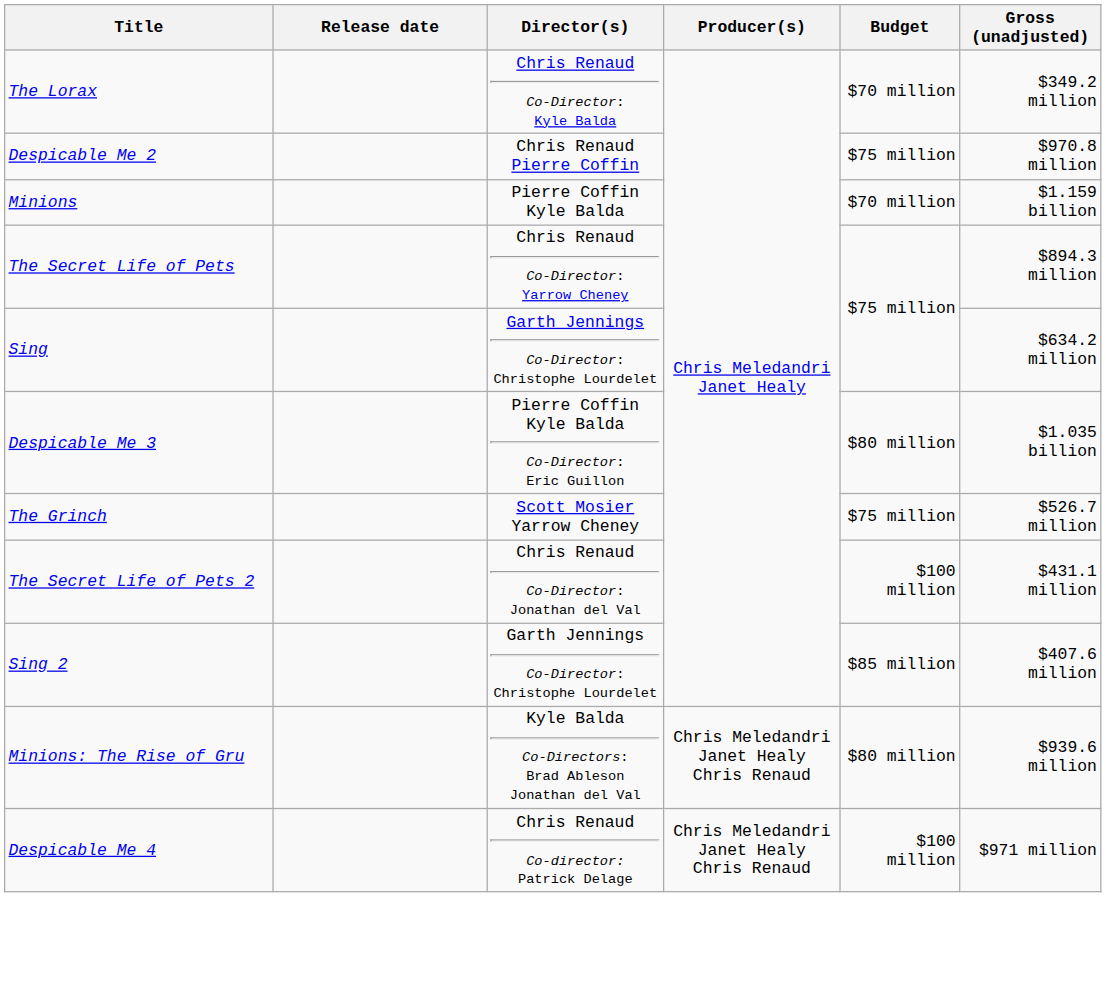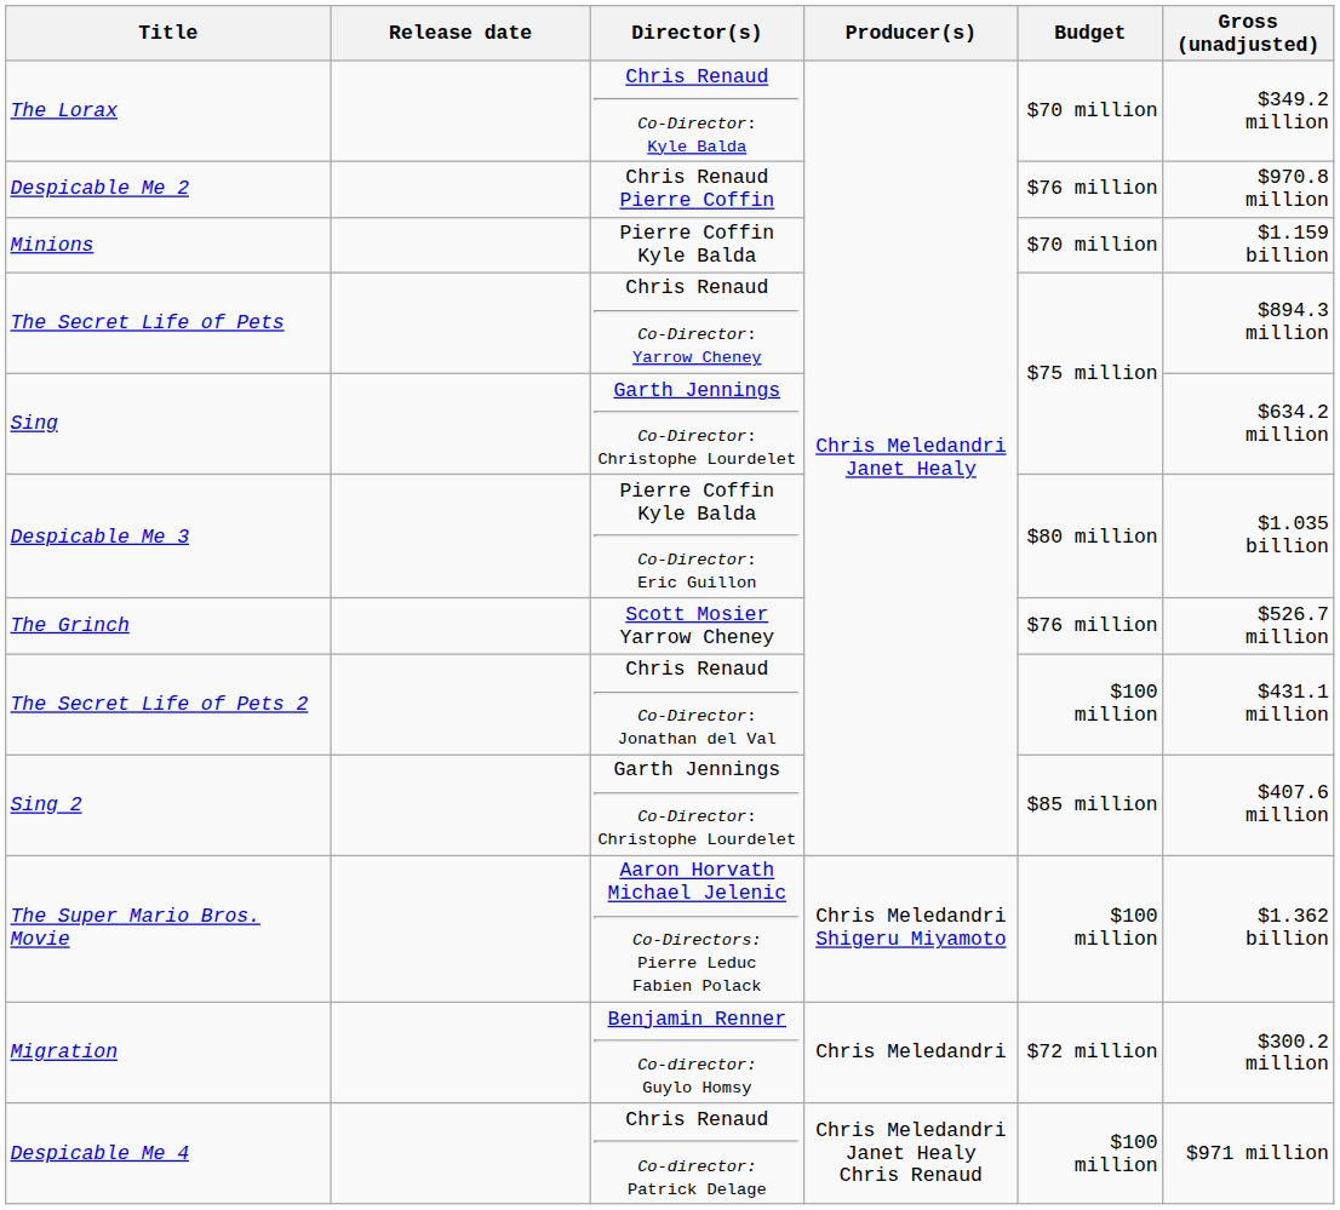Despicable Me 2 | Budget: $75 million -> $76 million
The Grinch | Budget: $75 million -> $76 million
- row: Minions: The Rise of Gru | Kyle Balda Co-Directors: Brad Ableson Jonathan del Val | Chris Meledandri Janet Healy Chris Renaud | $80 million | $939.6 million
+ row: The Super Mario Bros. Movie | Aaron Horvath Michael Jelenic Co-Directors: Pierre Leduc Fabien Polack | Chris Meledandri Shigeru Miyamoto | $100 million | $1.362 billion
+ row: Migration | Benjamin Renner Co-director: Guylo Homsy | Chris Meledandri | $72 million | $300.2 million
